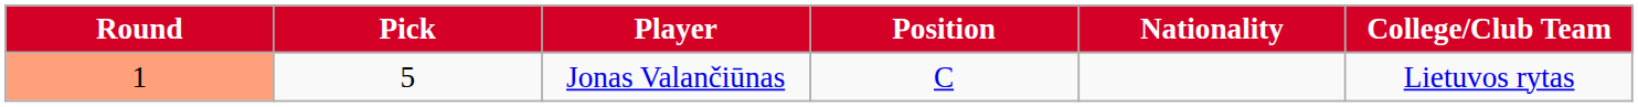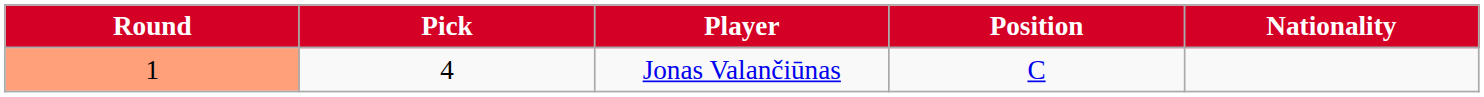- column: College/Club Team | Lietuvos rytas
Jonas Valančiūnas | Pick: 5 -> 4
